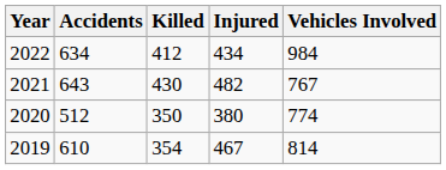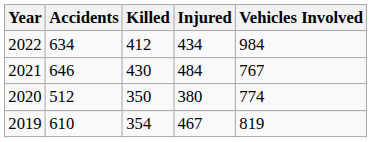2021 | Accidents: 643 -> 646
2021 | Injured: 482 -> 484
2019 | Vehicles Involved: 814 -> 819
